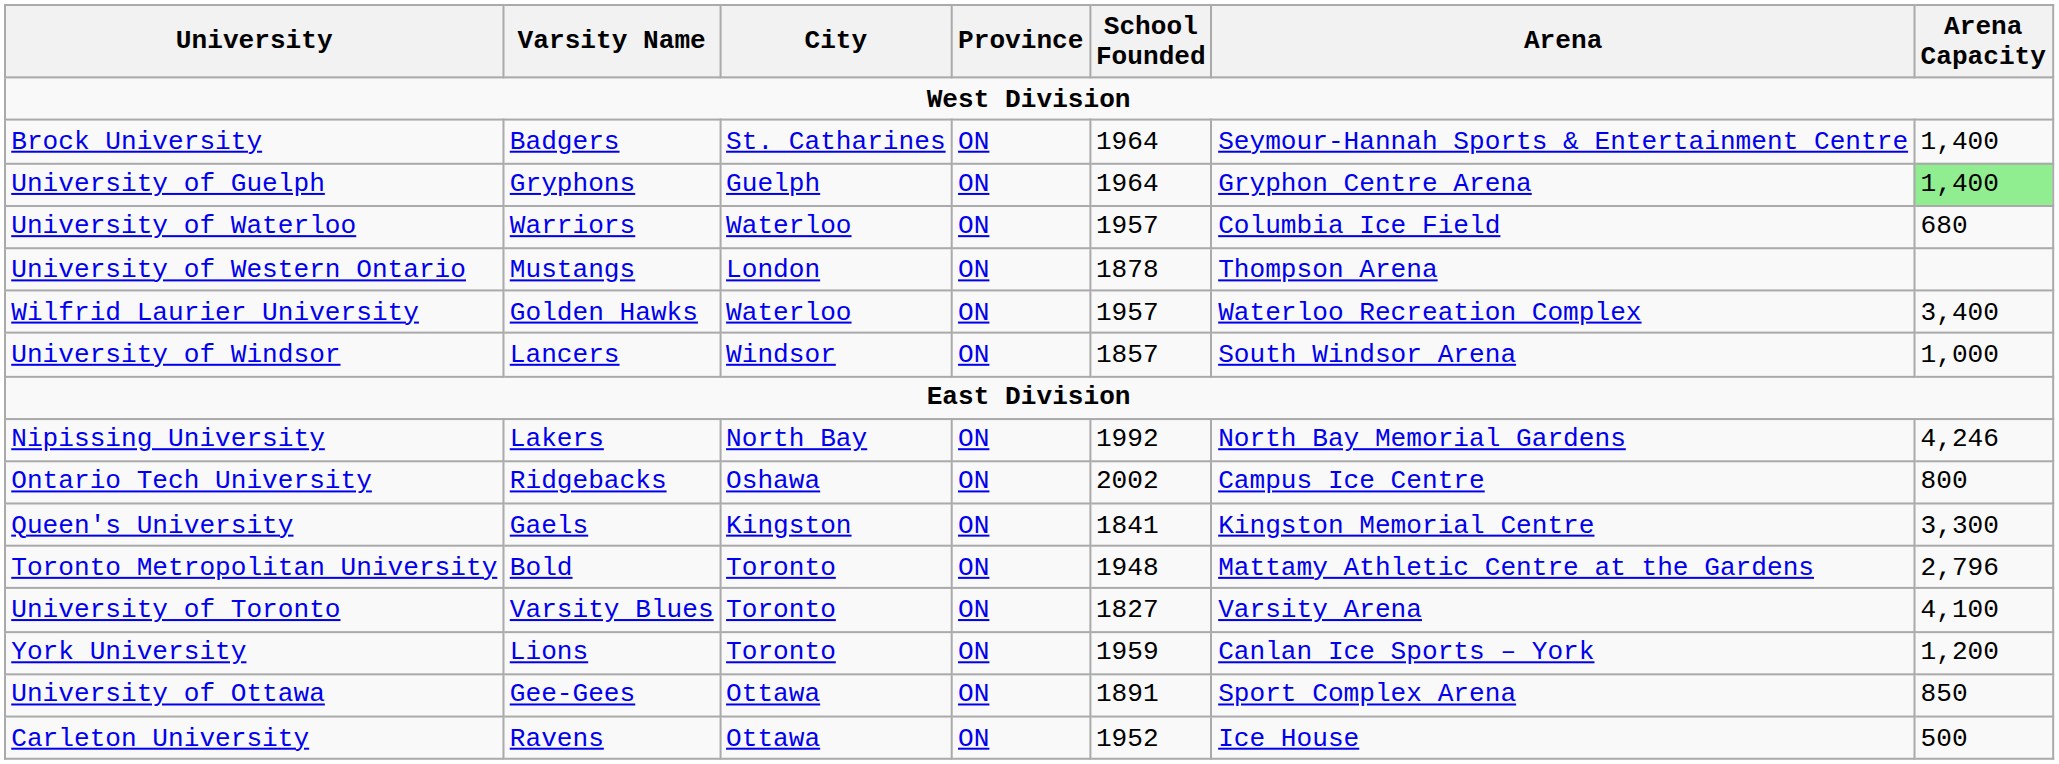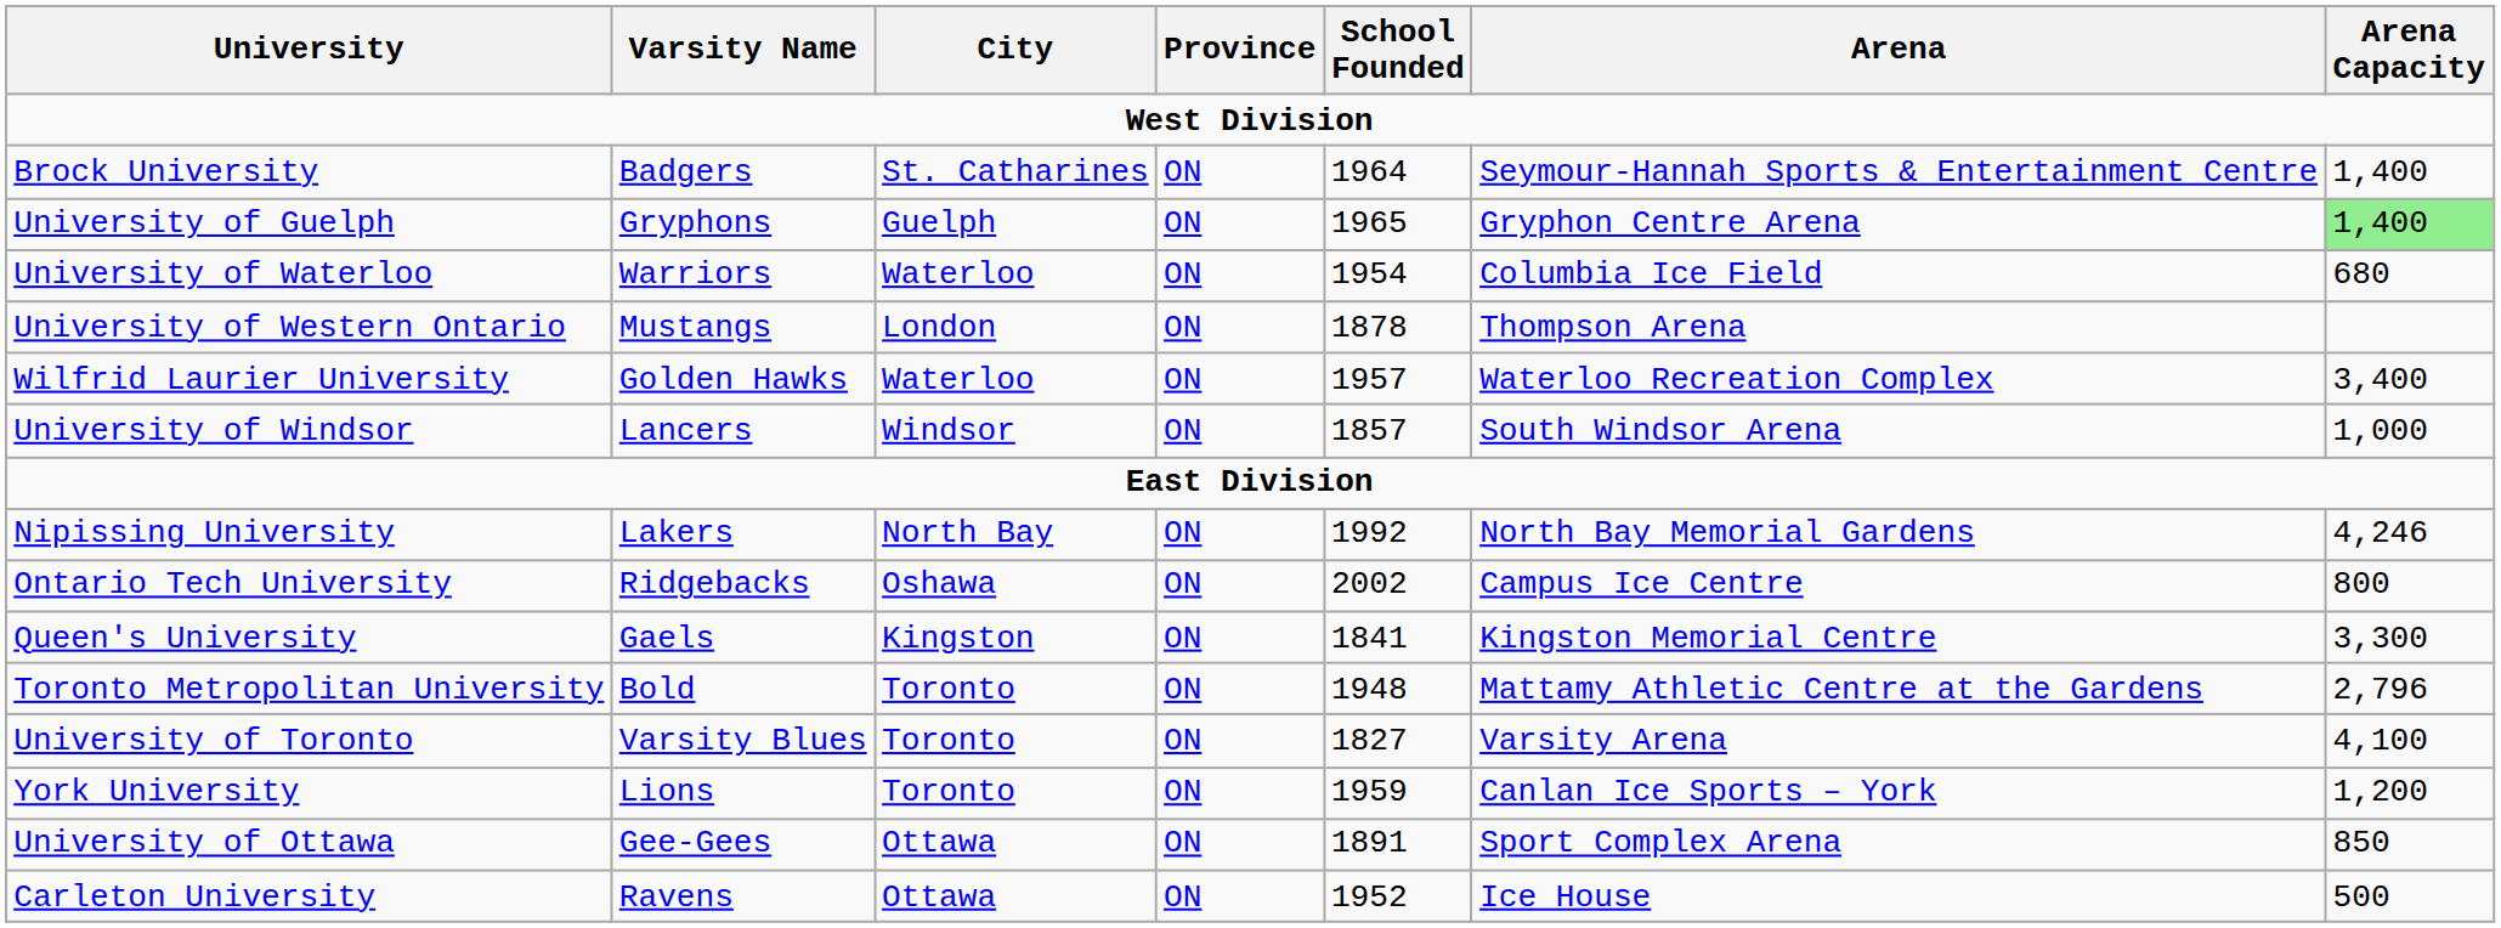University of Guelph | School Founded: 1964 -> 1965
University of Waterloo | School Founded: 1957 -> 1954
